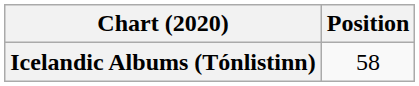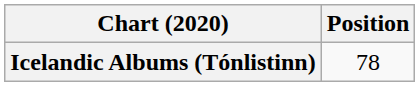Icelandic Albums (Tónlistinn) | Position: 58 -> 78
